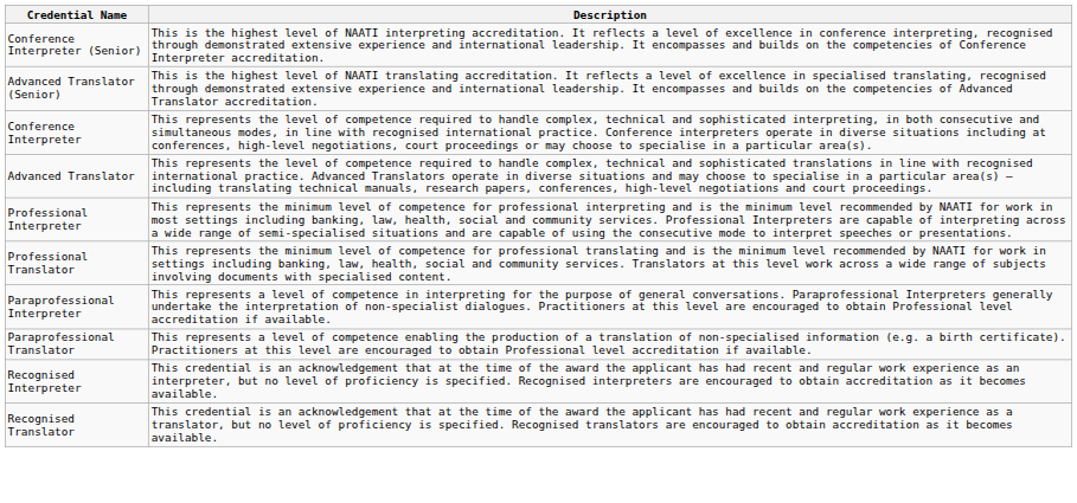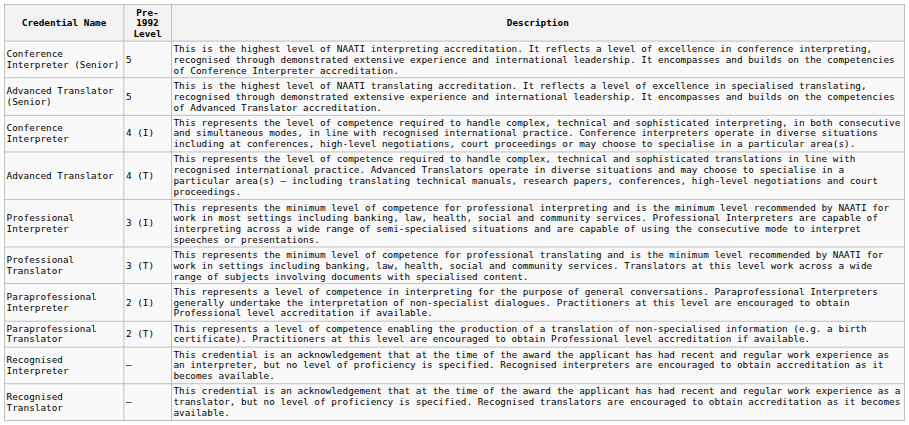+ column: Pre-1992 Level | 5 | 5 | 4 (I) | 4 (T) | 3 (I) | 3 (T) | 2 (I) | 2 (T) | – | –
